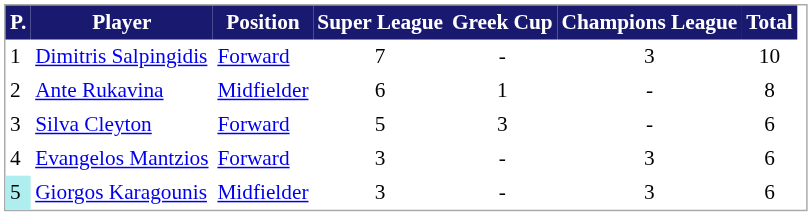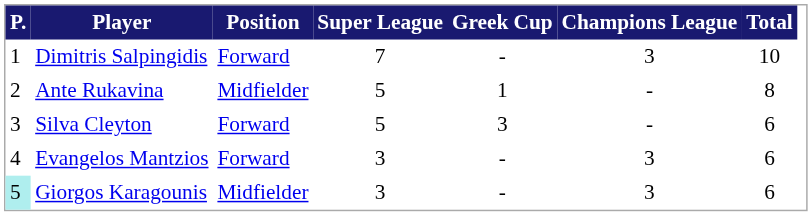Ante Rukavina | Super League: 6 -> 5
